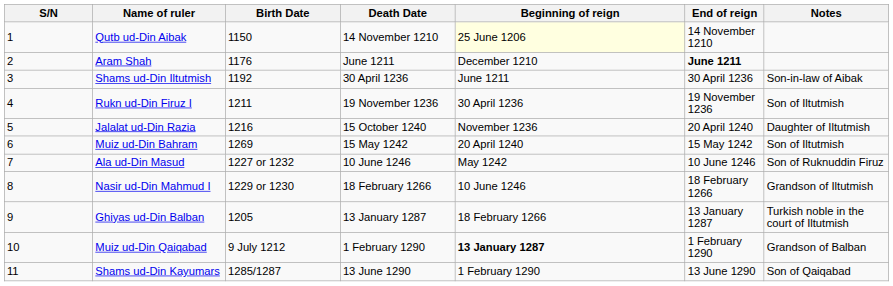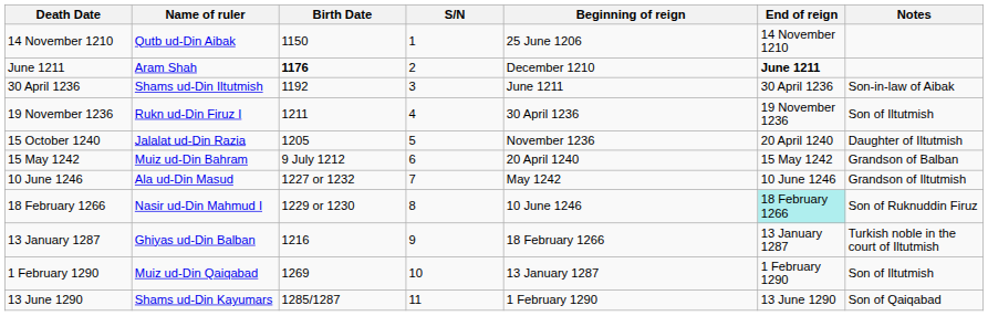columns swapped: S/N <-> Death Date
Qutb ud-Din Aibak | Beginning of reign: lightyellow background -> no background
Aram Shah | Birth Date: normal -> bold
Jalalat ud-Din Razia | Birth Date: 1216 -> 1205
Muiz ud-Din Bahram | Birth Date: 1269 -> 9 July 1212
Muiz ud-Din Bahram | Notes: Son of Iltutmish -> Grandson of Balban
Ala ud-Din Masud | Notes: Son of Ruknuddin Firuz -> Grandson of Iltutmish
Nasir ud-Din Mahmud I | End of reign: no background -> paleturquoise background
Nasir ud-Din Mahmud I | Notes: Grandson of Iltutmish -> Son of Ruknuddin Firuz
Ghiyas ud-Din Balban | Birth Date: 1205 -> 1216
Muiz ud-Din Qaiqabad | Birth Date: 9 July 1212 -> 1269
Muiz ud-Din Qaiqabad | Beginning of reign: bold -> normal
Muiz ud-Din Qaiqabad | Notes: Grandson of Balban -> Son of Iltutmish
